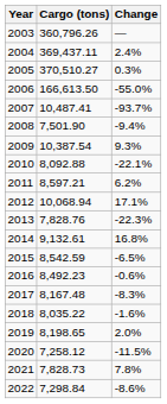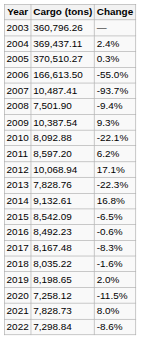2011 | Cargo (tons): 8,597.21 -> 8,597.20
2015 | Cargo (tons): 8,542.59 -> 8,542.09
2021 | Change: 7.8% -> 8.0%
